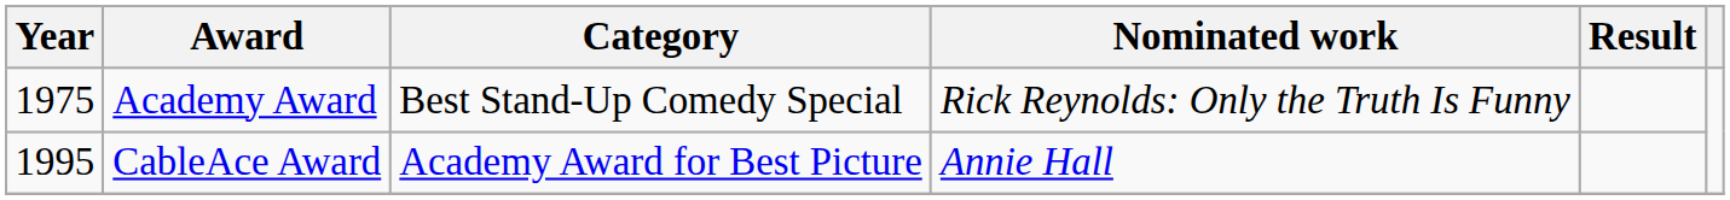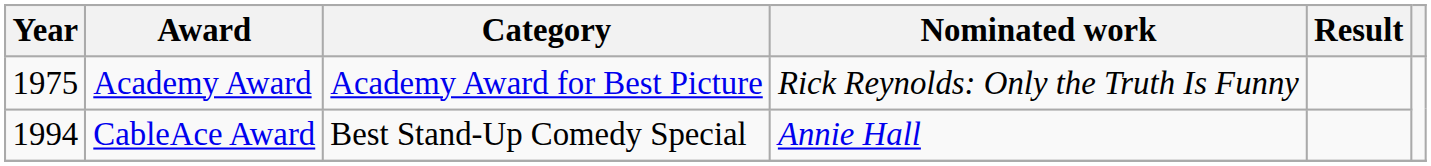Academy Award | Category: Best Stand-Up Comedy Special -> Academy Award for Best Picture
CableAce Award | Year: 1995 -> 1994
CableAce Award | Category: Academy Award for Best Picture -> Best Stand-Up Comedy Special
